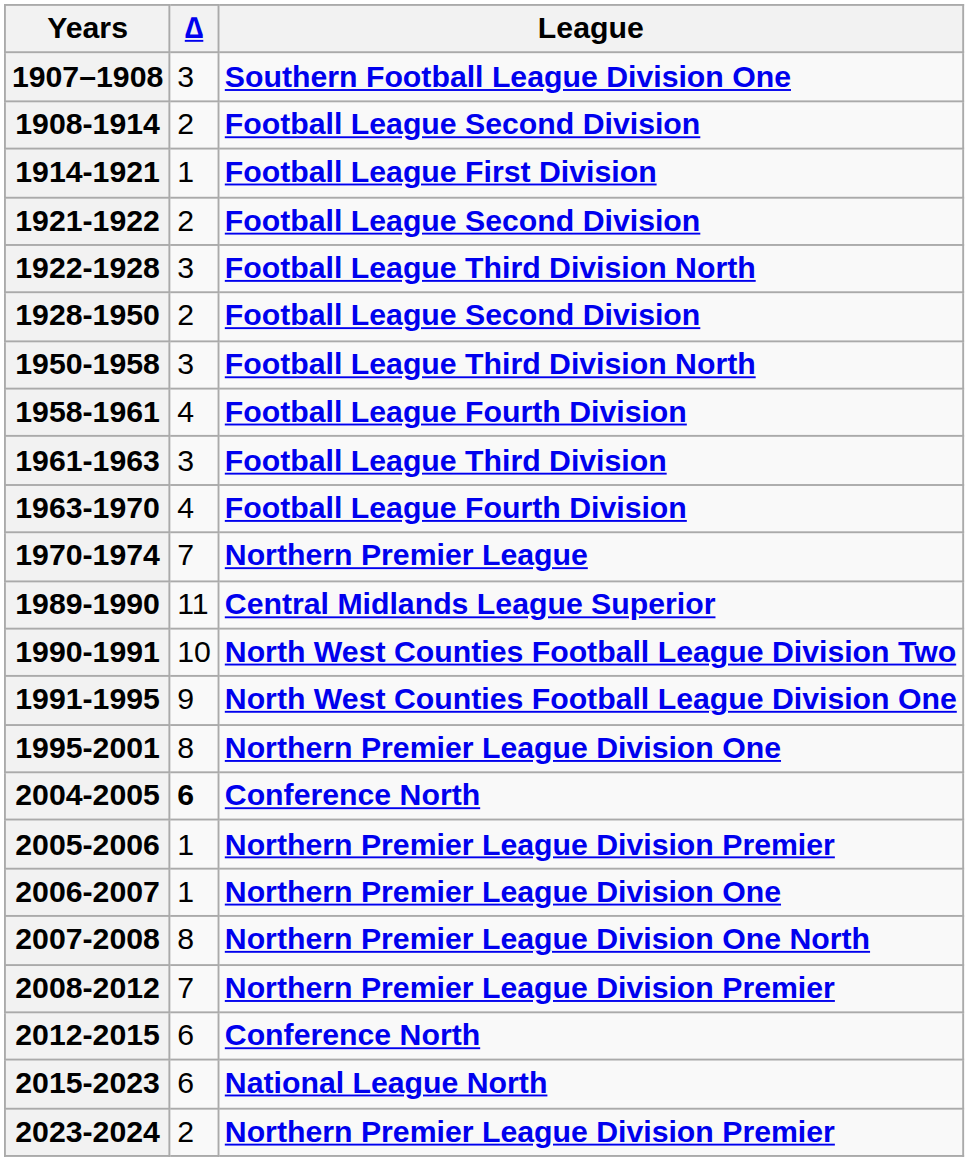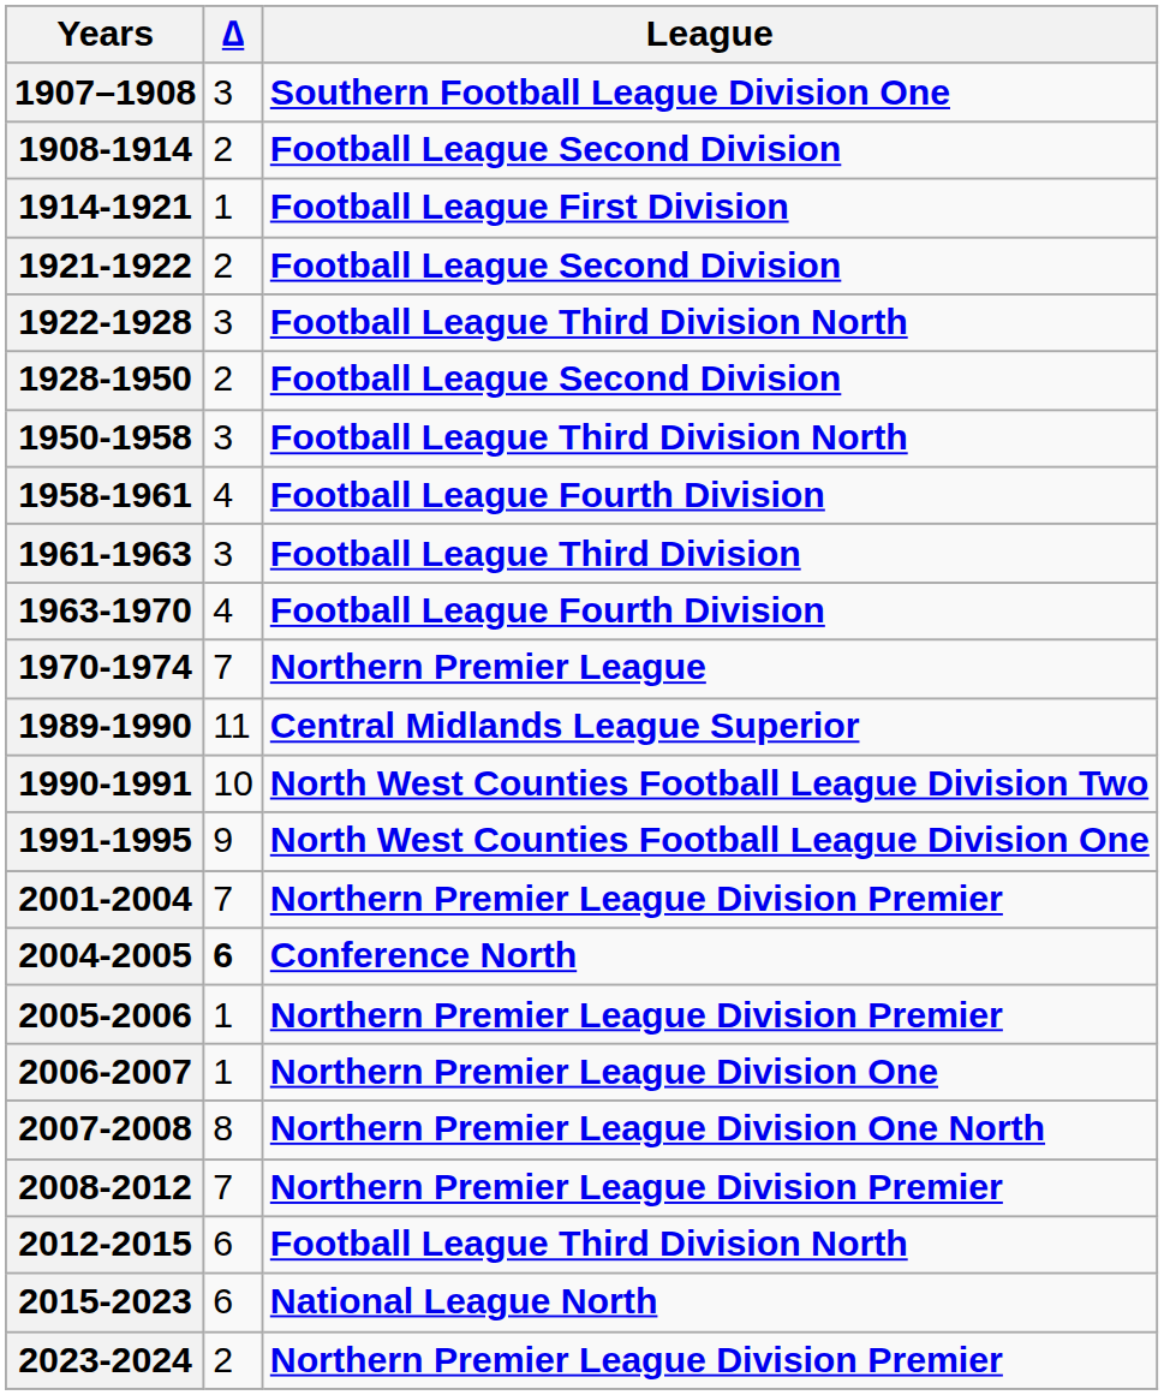- row: 1995-2001 | 8 | Northern Premier League Division One
+ row: 2001-2004 | 7 | Northern Premier League Division Premier
2012-2015 | League: Conference North -> Football League Third Division North
